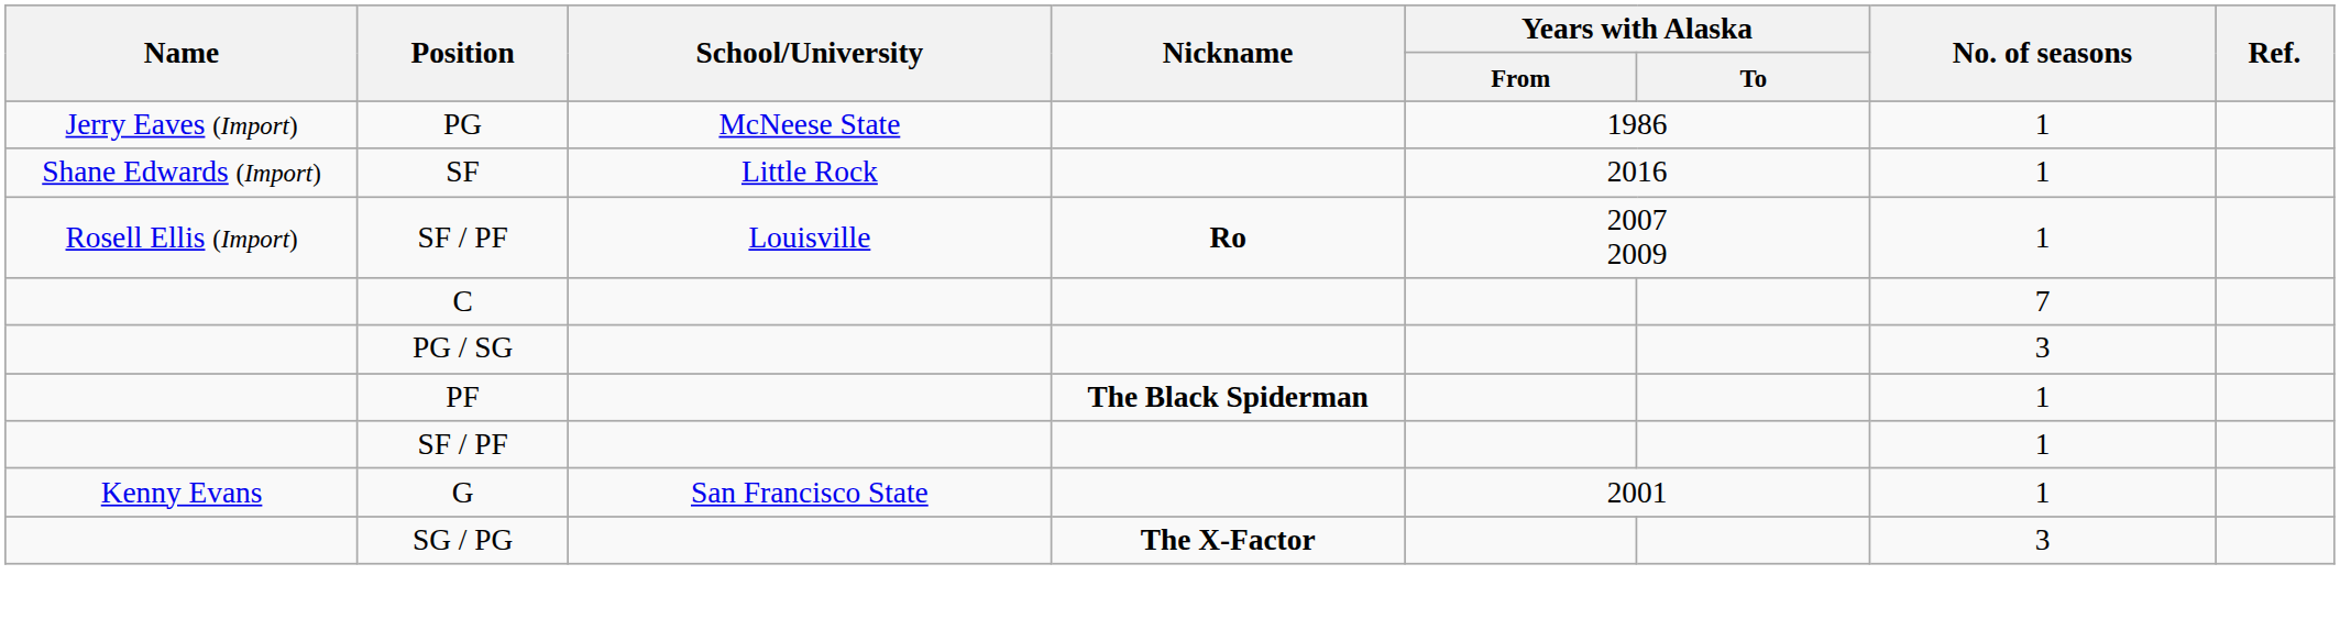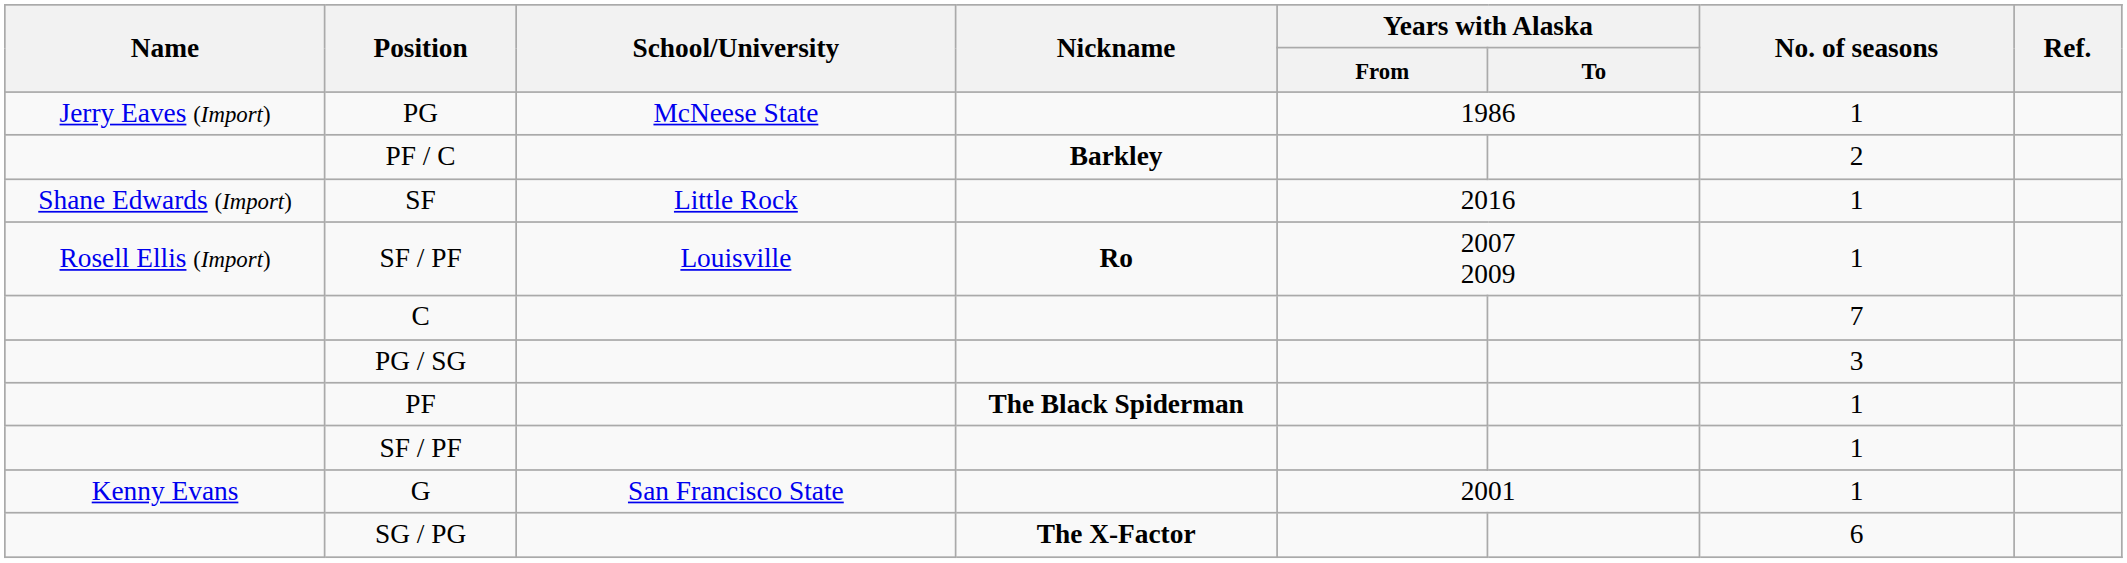+ row: PF / C | Barkley | 2
SG / PG | No. of seasons: 3 -> 6
